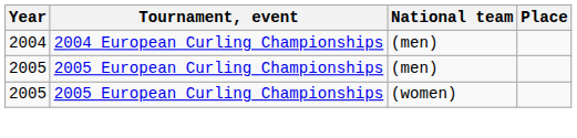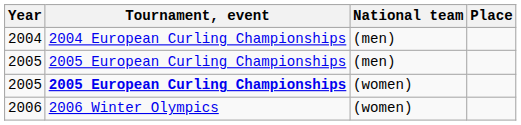2005 / (women) | Tournament, event: normal -> bold
+ row: 2006 | 2006 Winter Olympics | (women)
